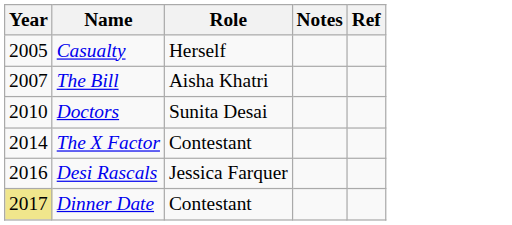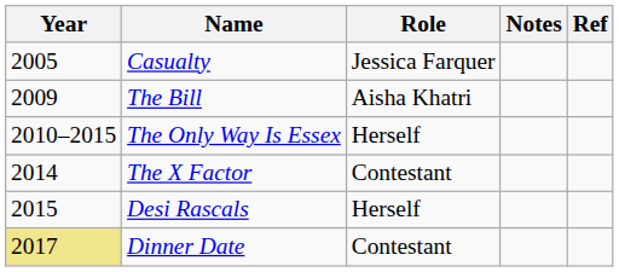Casualty | Role: Herself -> Jessica Farquer
The Bill | Year: 2007 -> 2009
- row: 2010 | Doctors | Sunita Desai
+ row: 2010–2015 | The Only Way Is Essex | Herself
Desi Rascals | Year: 2016 -> 2015
Desi Rascals | Role: Jessica Farquer -> Herself
